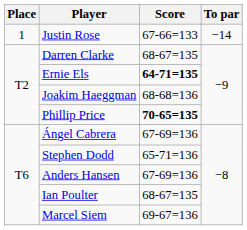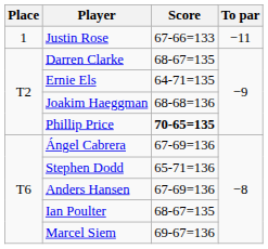Justin Rose | To par: −14 -> −11
Ernie Els | Score: bold -> normal
